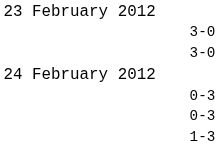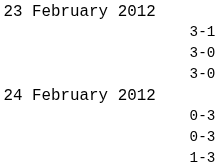+ row: 3-1
